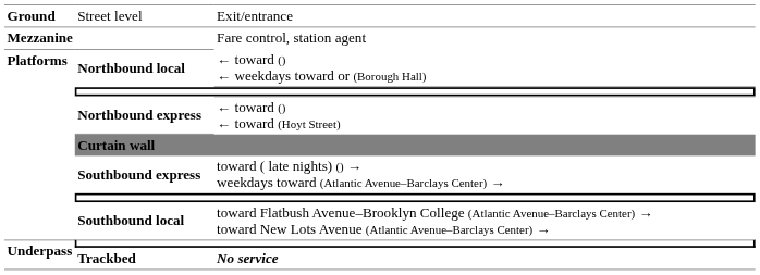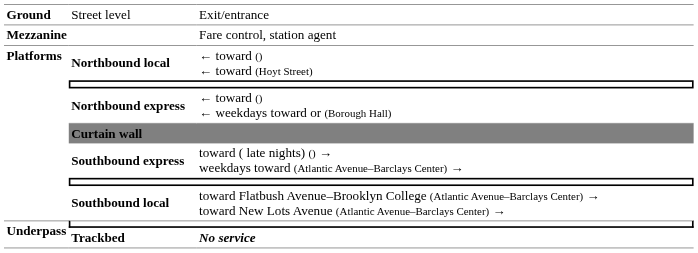Northbound local | column 3: ← toward () ← weekdays toward or (Borough Hall) -> ← toward () ← toward (Hoyt Street)
Northbound express | column 3: ← toward () ← toward (Hoyt Street) -> ← toward () ← weekdays toward or (Borough Hall)
